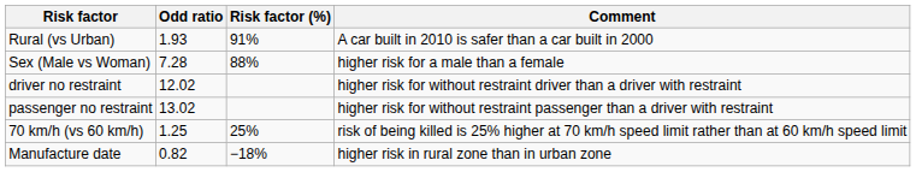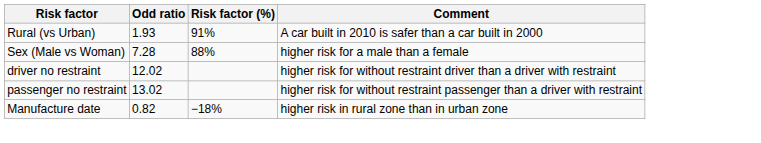- row: 70 km/h (vs 60 km/h) | 1.25 | 25% | risk of being killed is 25% higher at 70 km/h speed limit rather than at 60 km/h speed limit
